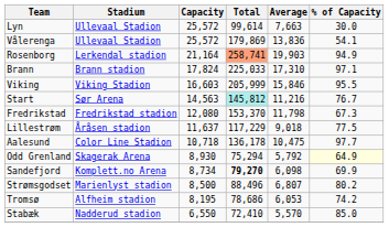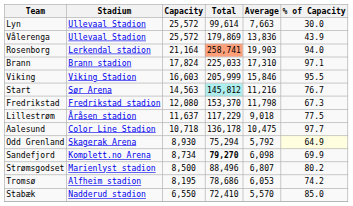Vålerenga | % of Capacity: 54.1 -> 43.9
Rosenborg | % of Capacity: 94.9 -> 94.0
